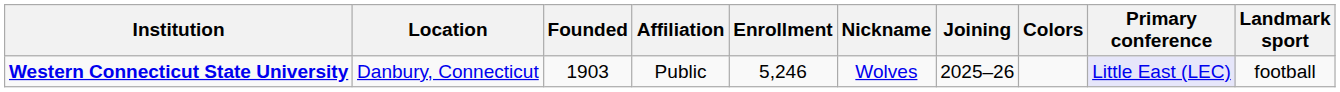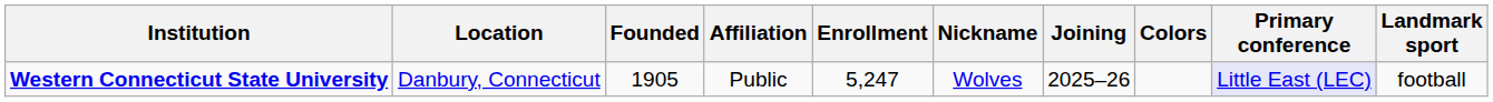Western Connecticut State University | Founded: 1903 -> 1905
Western Connecticut State University | Enrollment: 5,246 -> 5,247
